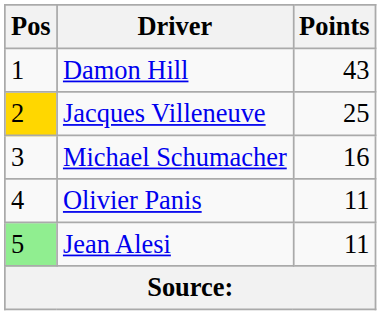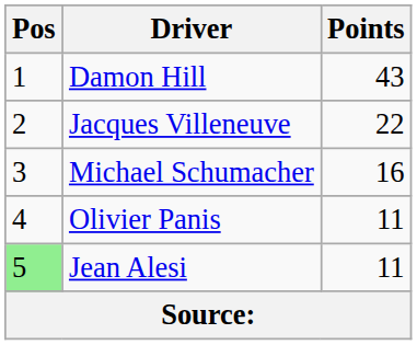Jacques Villeneuve | Pos: gold background -> no background
Jacques Villeneuve | Points: 25 -> 22
